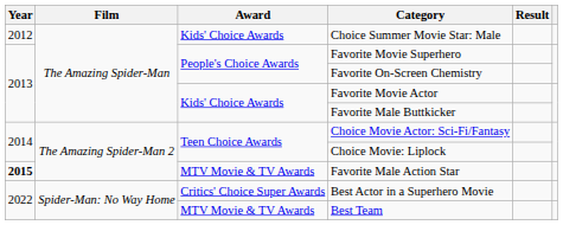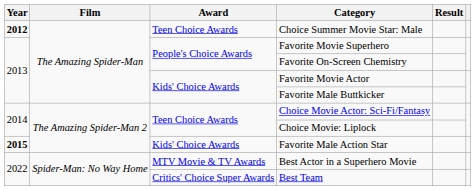Choice Summer Movie Star: Male | Year: normal -> bold
Choice Summer Movie Star: Male | Award: Kids' Choice Awards -> Teen Choice Awards
Favorite Male Action Star | Award: MTV Movie & TV Awards -> Kids' Choice Awards
Best Actor in a Superhero Movie | Award: Critics' Choice Super Awards -> MTV Movie & TV Awards
Best Team | Award: MTV Movie & TV Awards -> Critics' Choice Super Awards
